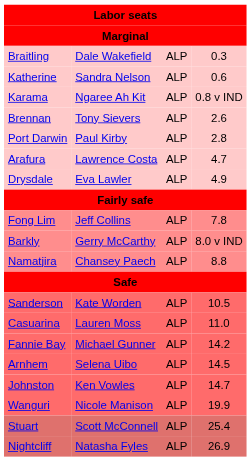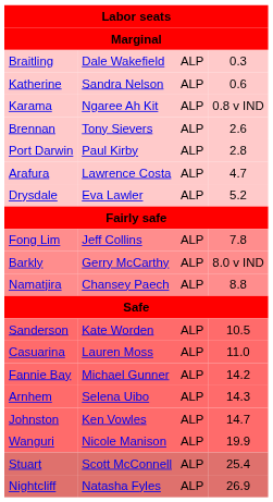Drysdale | column 4: 4.9 -> 5.2
Arnhem | column 4: 14.5 -> 14.3
